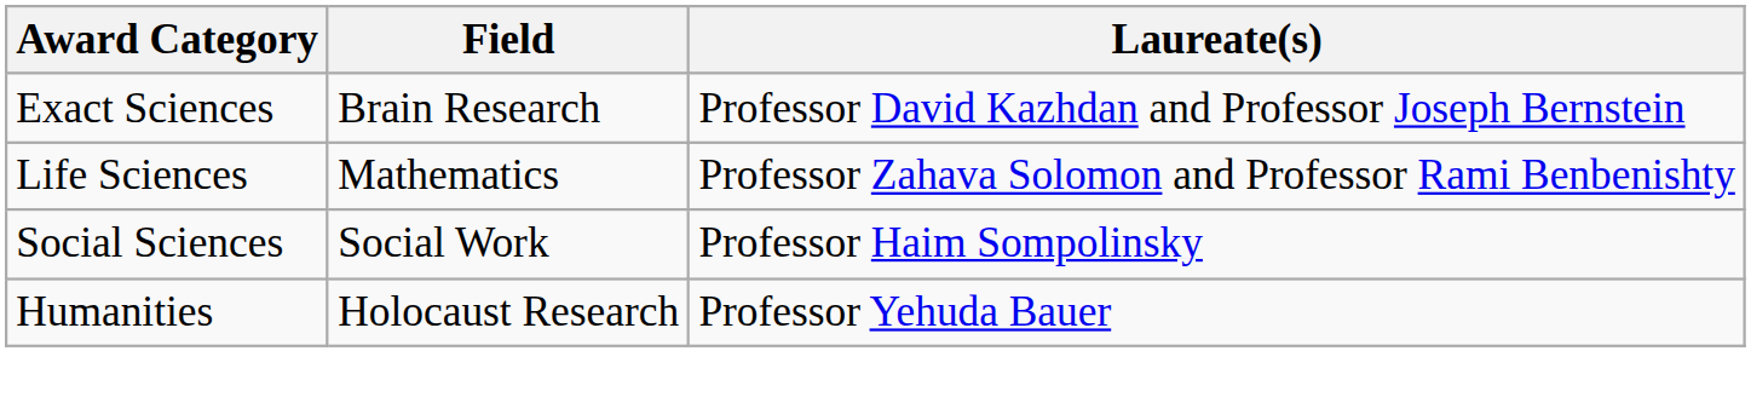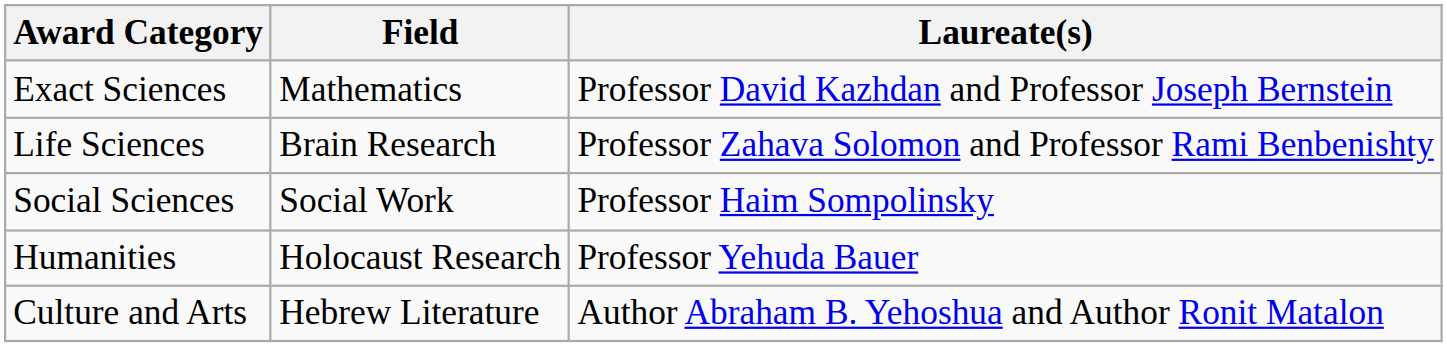Exact Sciences | Field: Brain Research -> Mathematics
Life Sciences | Field: Mathematics -> Brain Research
+ row: Culture and Arts | Hebrew Literature | Author Abraham B. Yehoshua and Author Ronit Matalon
